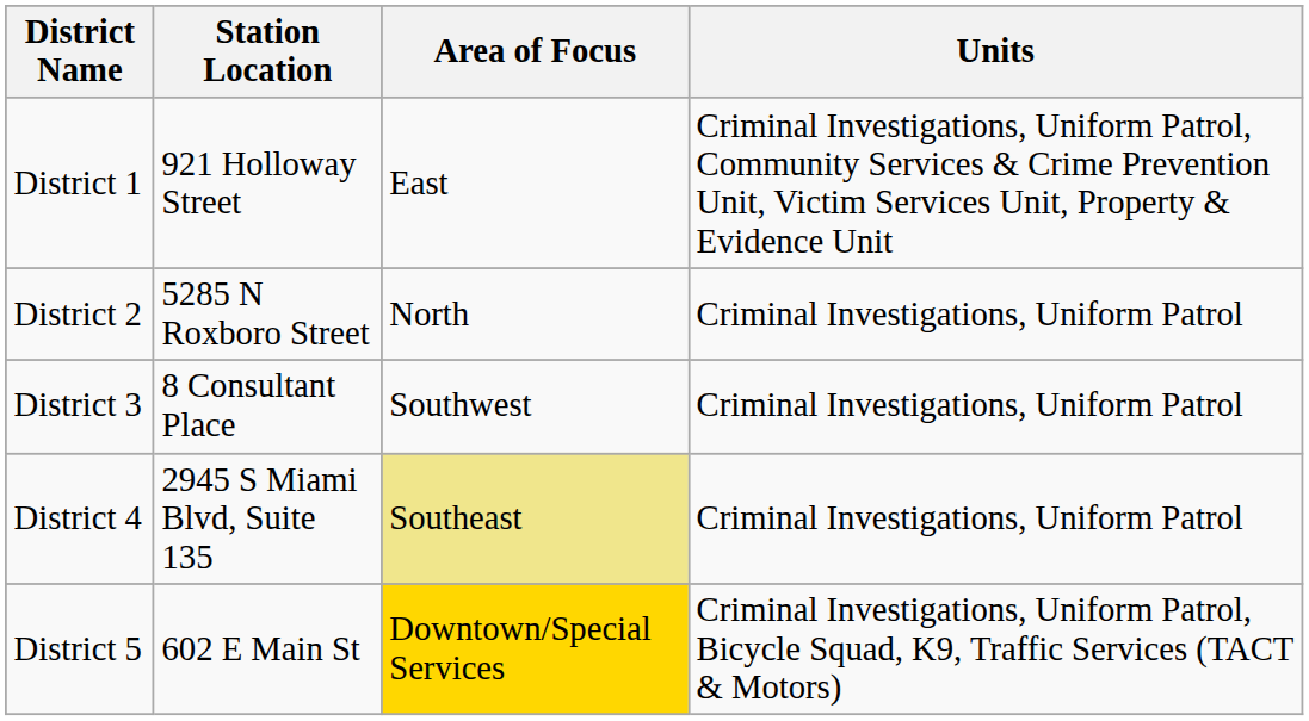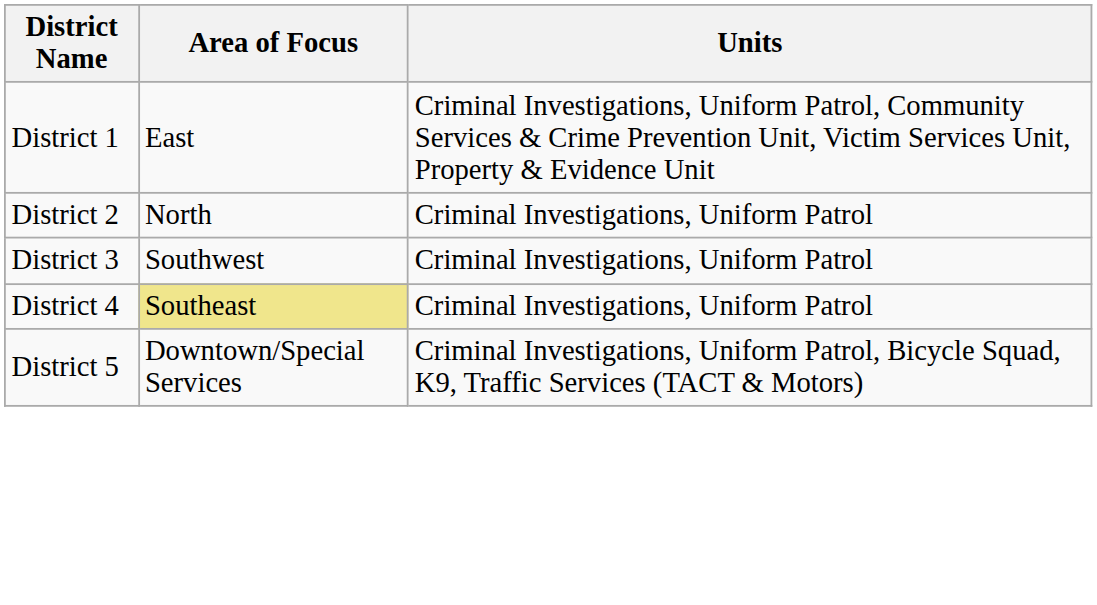- column: Station Location | 921 Holloway Street | 5285 N Roxboro Street | 8 Consultant Place | 2945 S Miami Blvd, Suite 135 | 602 E Main St
District 5 | Area of Focus: gold background -> no background
